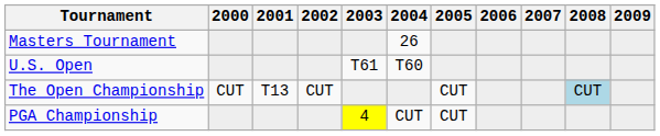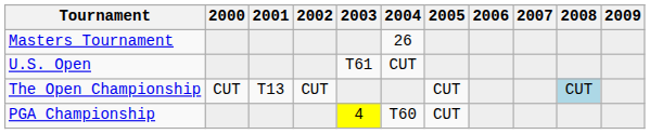U.S. Open | 2004: T60 -> CUT
PGA Championship | 2004: CUT -> T60
